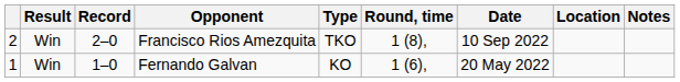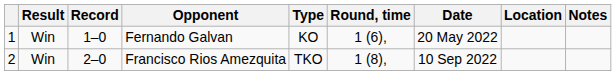rows swapped: Francisco Rios Amezquita <-> Fernando Galvan
